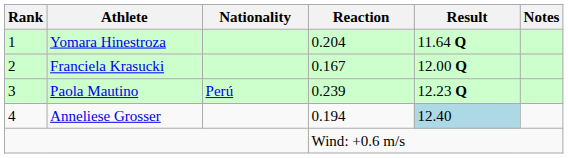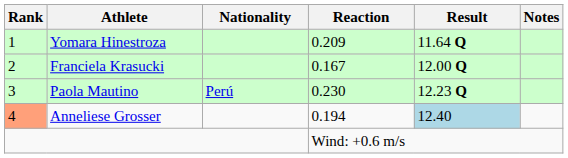Yomara Hinestroza | Reaction: 0.204 -> 0.209
Paola Mautino | Reaction: 0.239 -> 0.230
Anneliese Grosser | Rank: no background -> lightsalmon background
